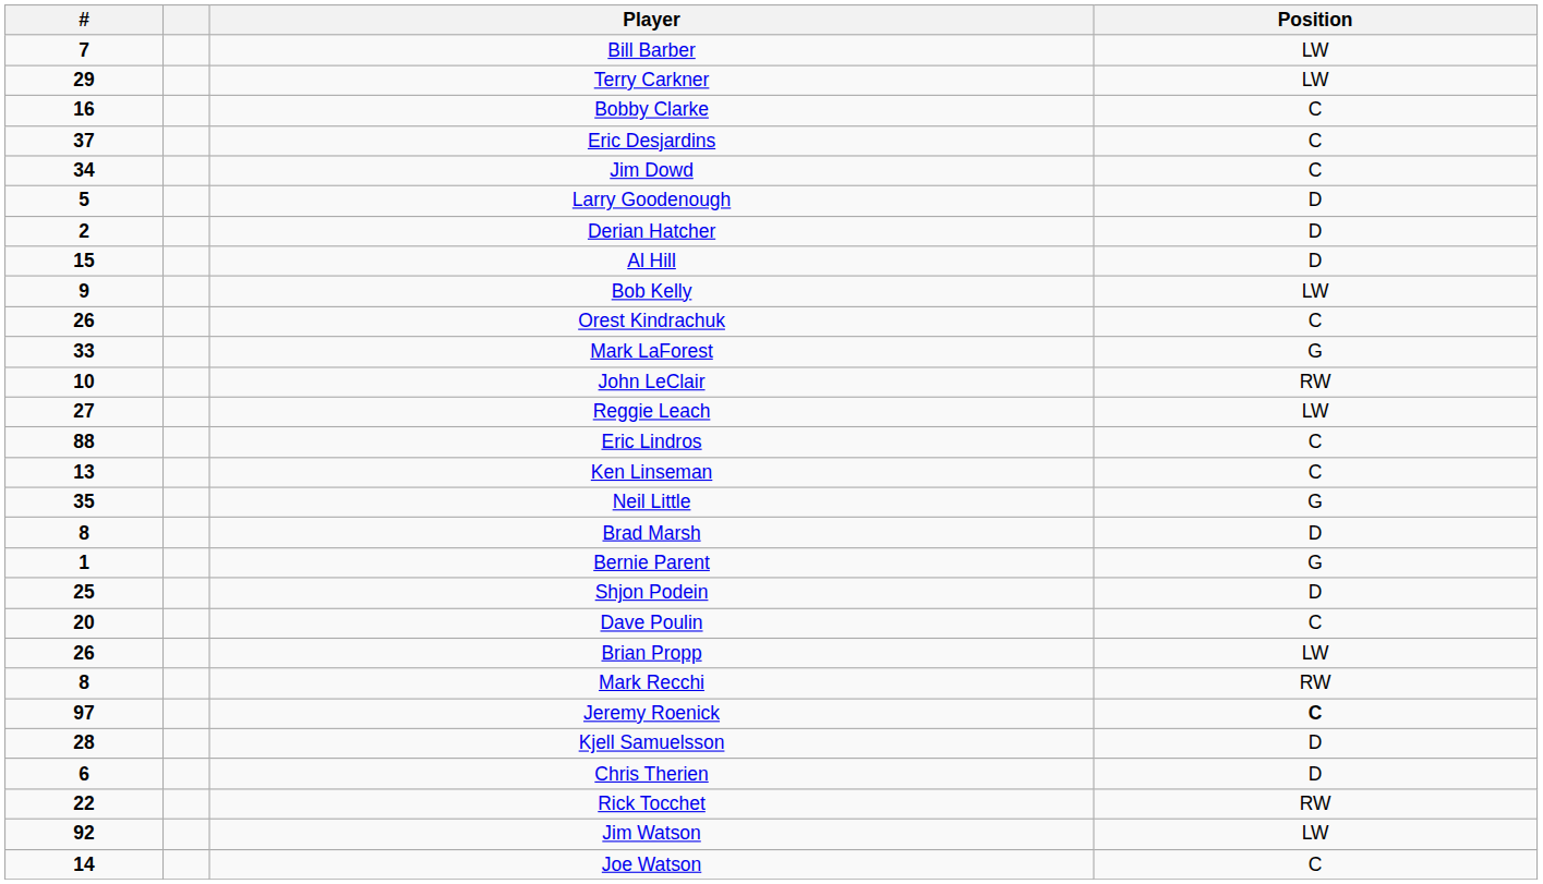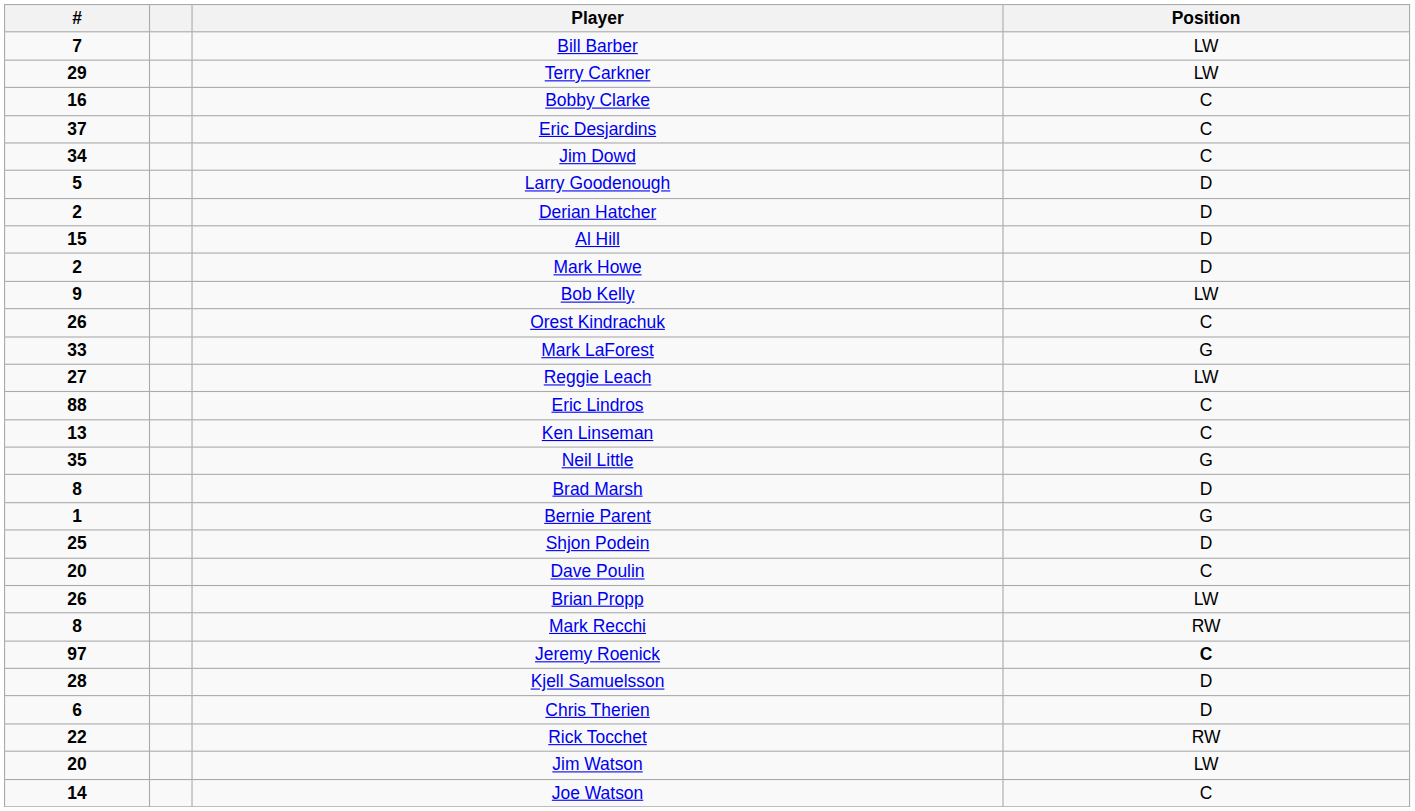+ row: 2 | Mark Howe | D
- row: 10 | John LeClair | RW
Jim Watson | #: 92 -> 20
